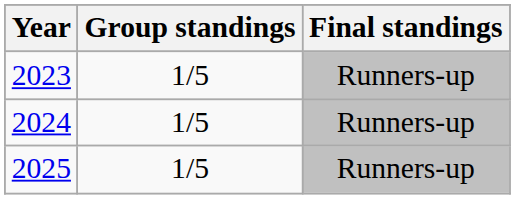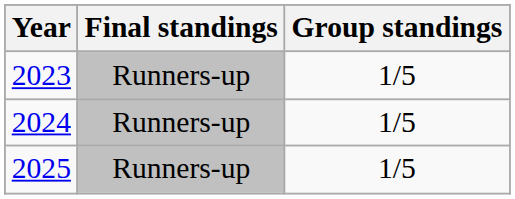columns swapped: Group standings <-> Final standings
